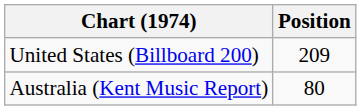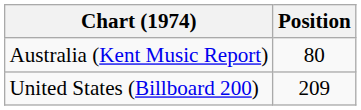rows swapped: United States (Billboard 200) <-> Australia (Kent Music Report)
